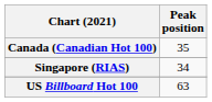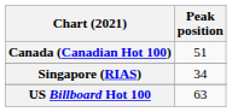Canada (Canadian Hot 100) | Peak position: 35 -> 51
